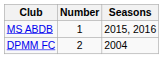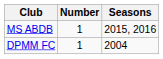DPMM FC | Number: 2 -> 1
